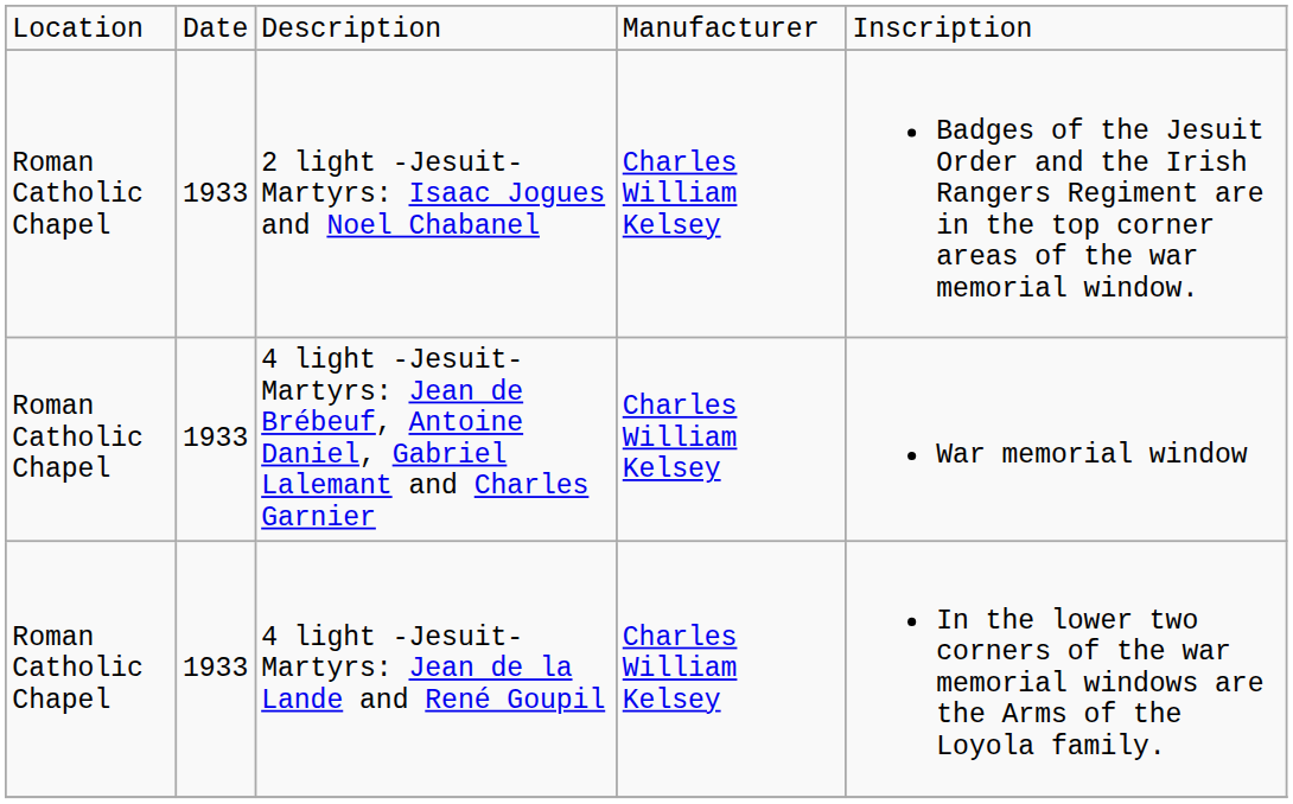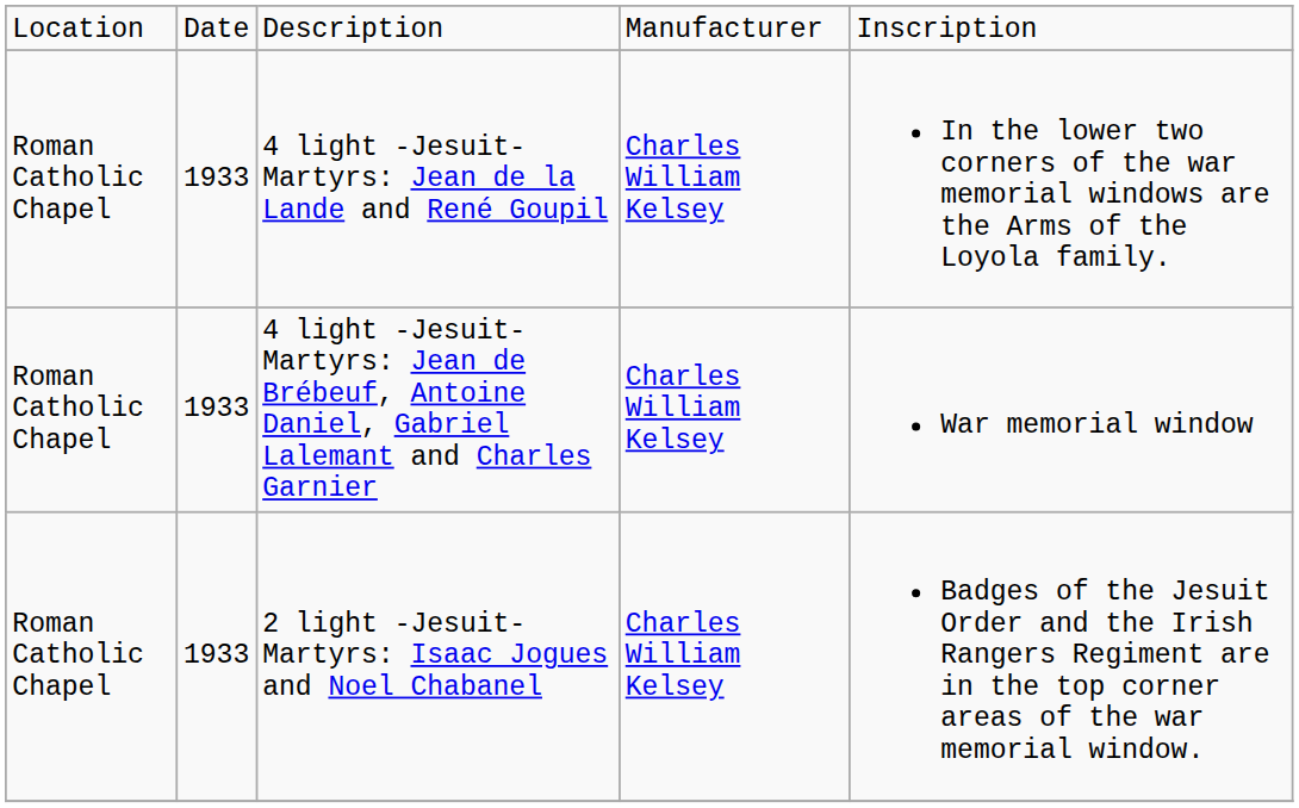rows swapped: 2 light -Jesuit-Martyrs: Isaac Jogues and Noel Chabanel <-> 4 light -Jesuit-Martyrs: Jean de la Lande and René Goupil
